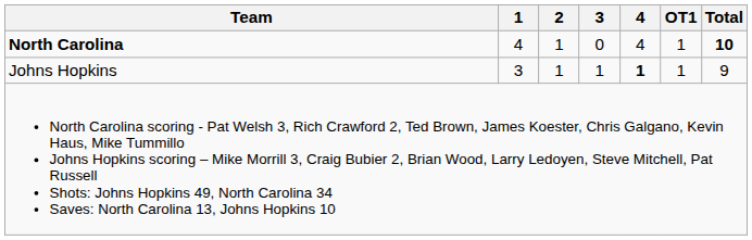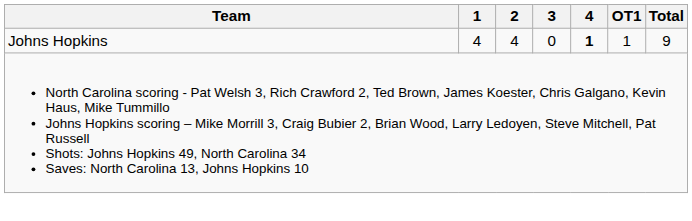- row: North Carolina | 4 | 1 | 0 | 4 | 1 | 10
Johns Hopkins | 1: 3 -> 4
Johns Hopkins | 2: 1 -> 4
Johns Hopkins | 3: 1 -> 0
